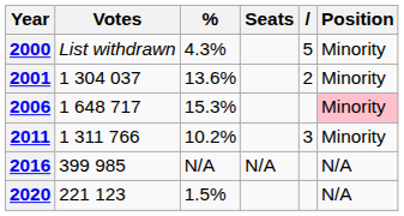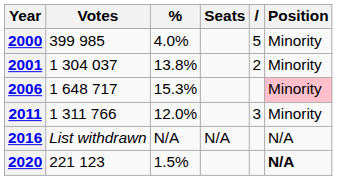2000 | Votes: List withdrawn -> 399 985
2000 | %: 4.3% -> 4.0%
2001 | %: 13.6% -> 13.8%
2011 | %: 10.2% -> 12.0%
2016 | Votes: 399 985 -> List withdrawn
2020 | Position: normal -> bold
